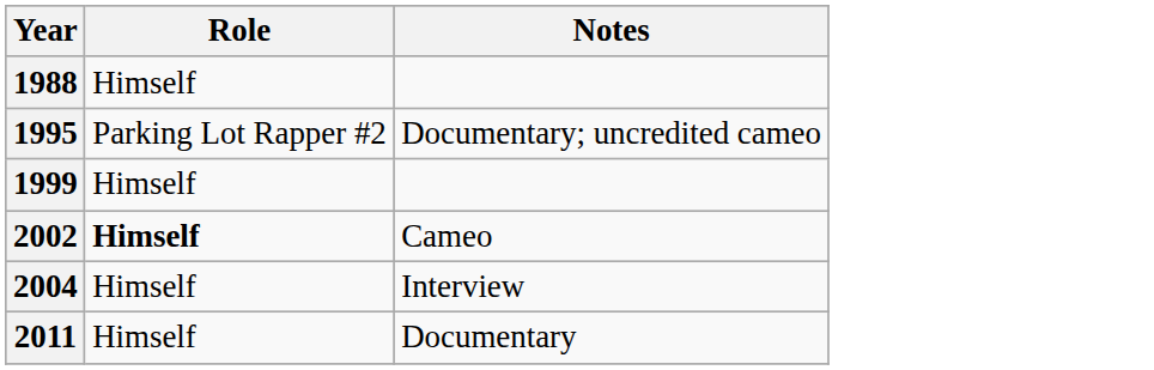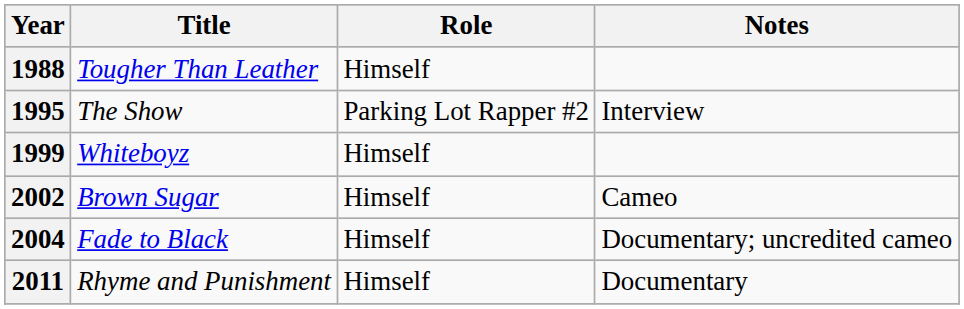+ column: Title | Tougher Than Leather | The Show | Whiteboyz | Brown Sugar | Fade to Black | Rhyme and Punishment
1995 | Notes: Documentary; uncredited cameo -> Interview
2002 | Role: bold -> normal
2004 | Notes: Interview -> Documentary; uncredited cameo
